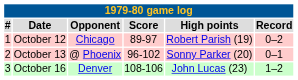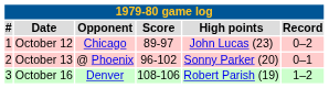October 12 | High points: Robert Parish (19) -> John Lucas (23)
October 16 | High points: John Lucas (23) -> Robert Parish (19)
